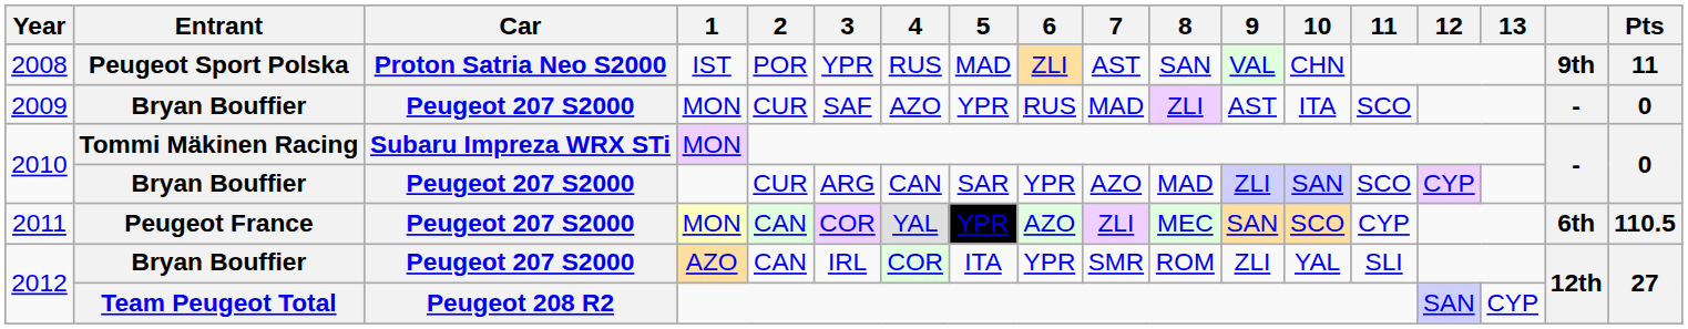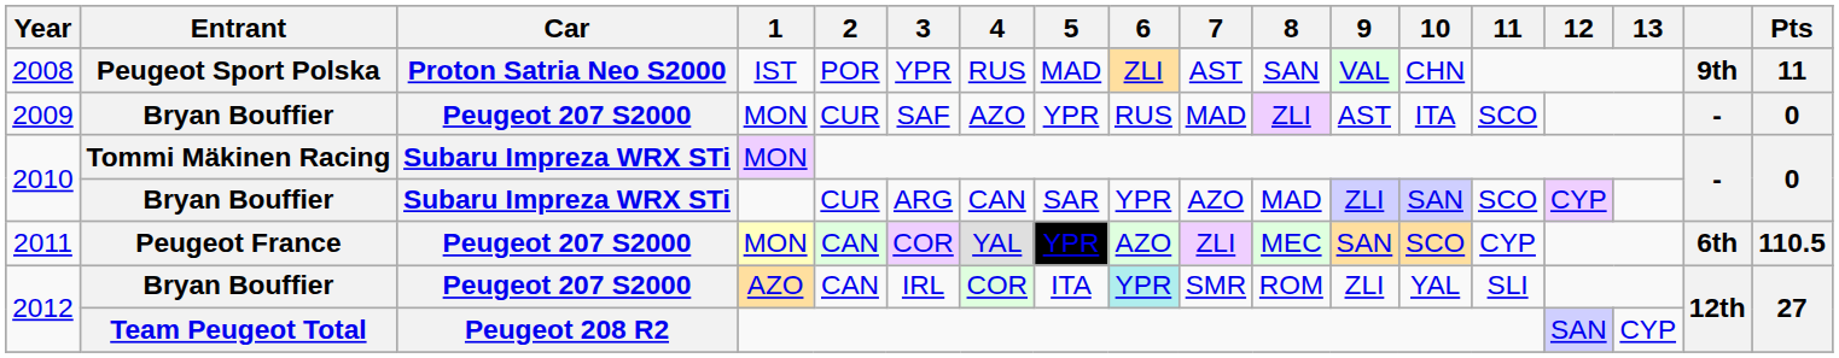2010 / Bryan Bouffier | Car: Peugeot 207 S2000 -> Subaru Impreza WRX STi
2012 / Bryan Bouffier | 6: no background -> paleturquoise background
